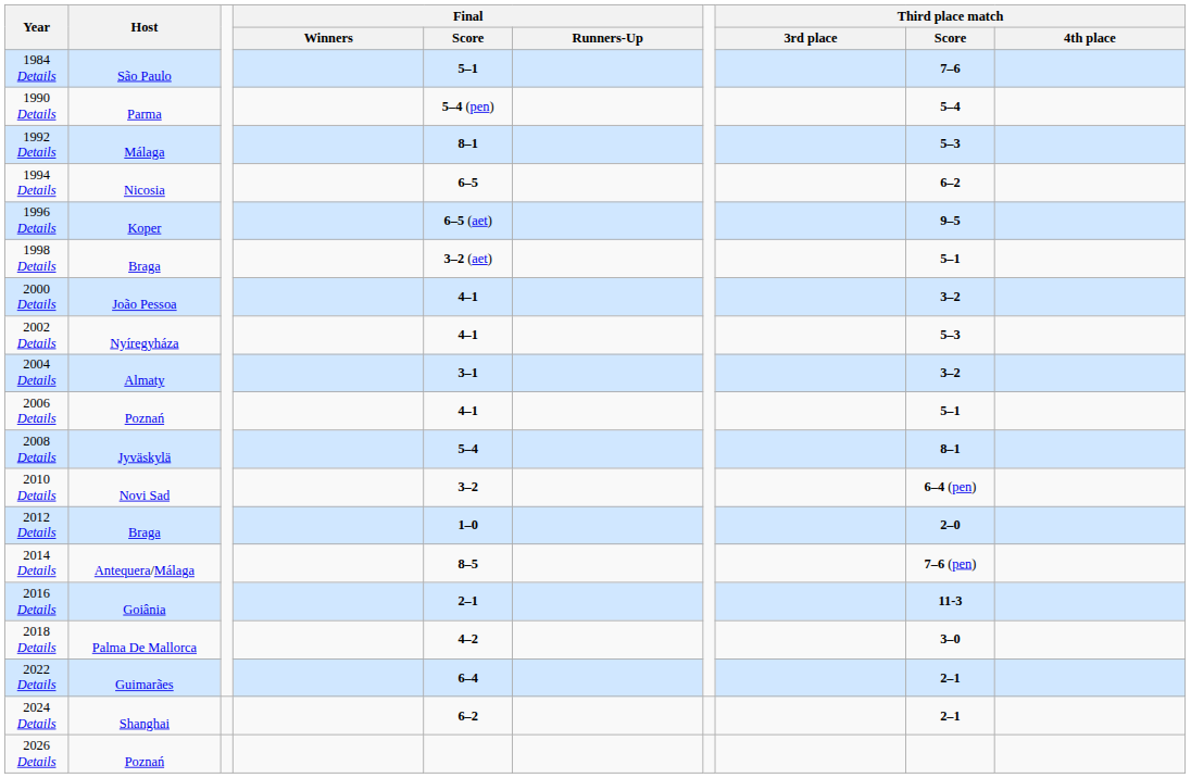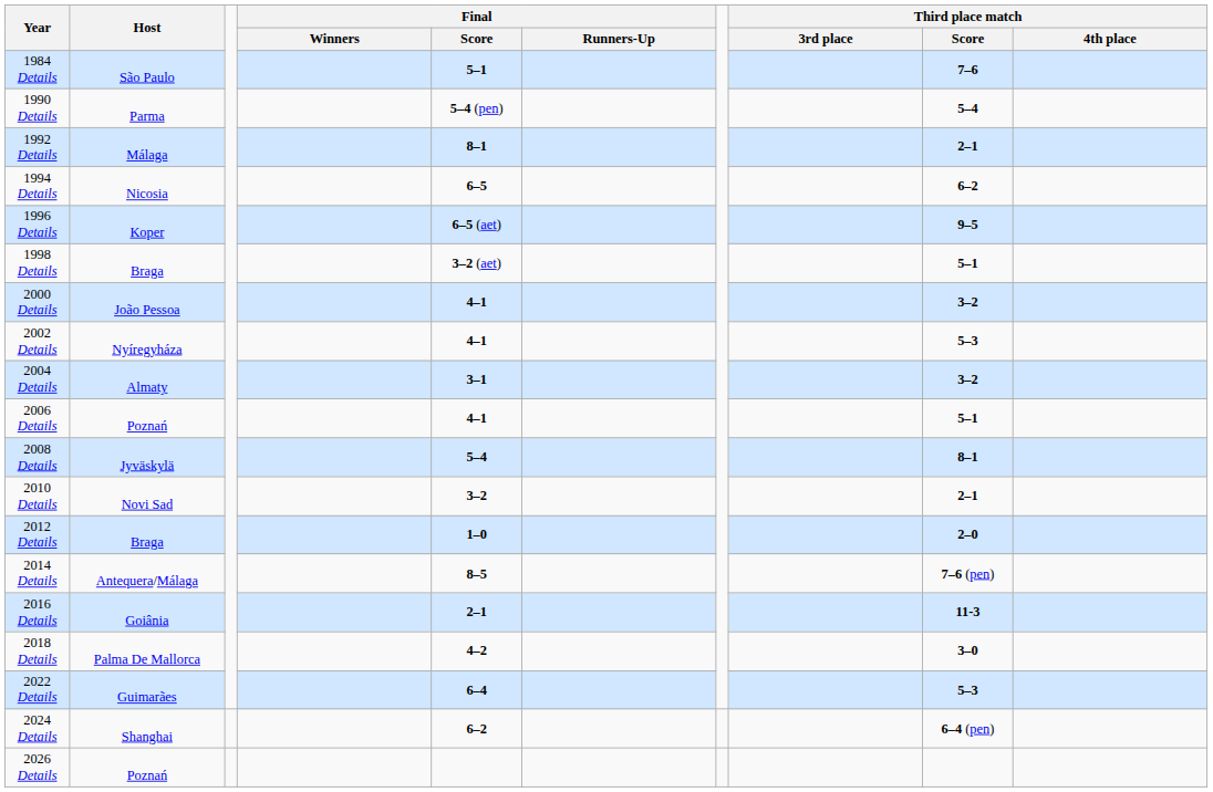1992 Details | Third place match / Score: 5–3 -> 2–1
2010 Details | Third place match / Score: 6–4 (pen) -> 2–1
2022 Details | Third place match / Score: 2–1 -> 5–3
2024 Details | Third place match / Score: 2–1 -> 6–4 (pen)
